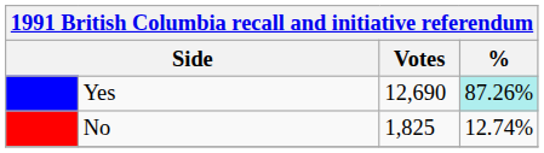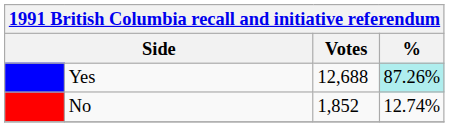Yes | Votes: 12,690 -> 12,688
No | Votes: 1,825 -> 1,852
